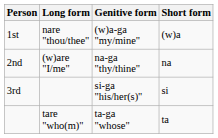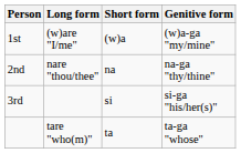columns swapped: Short form <-> Genitive form
1st | Long form: nare "thou/thee" -> (w)are "I/me"
2nd | Long form: (w)are "I/me" -> nare "thou/thee"
